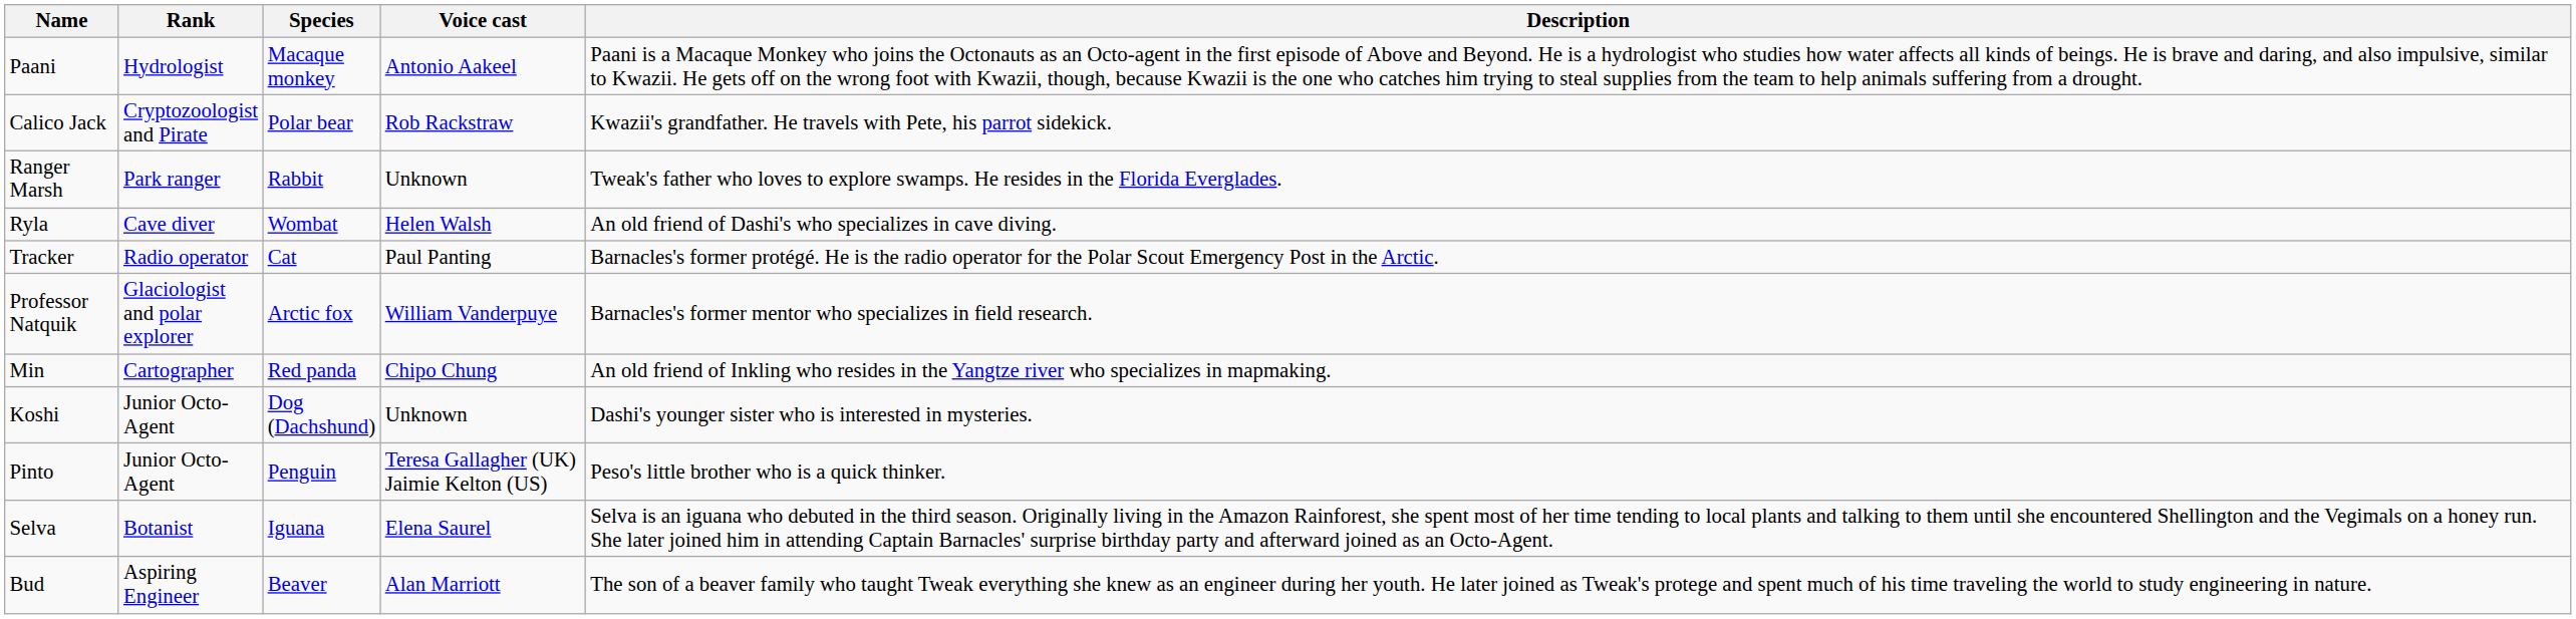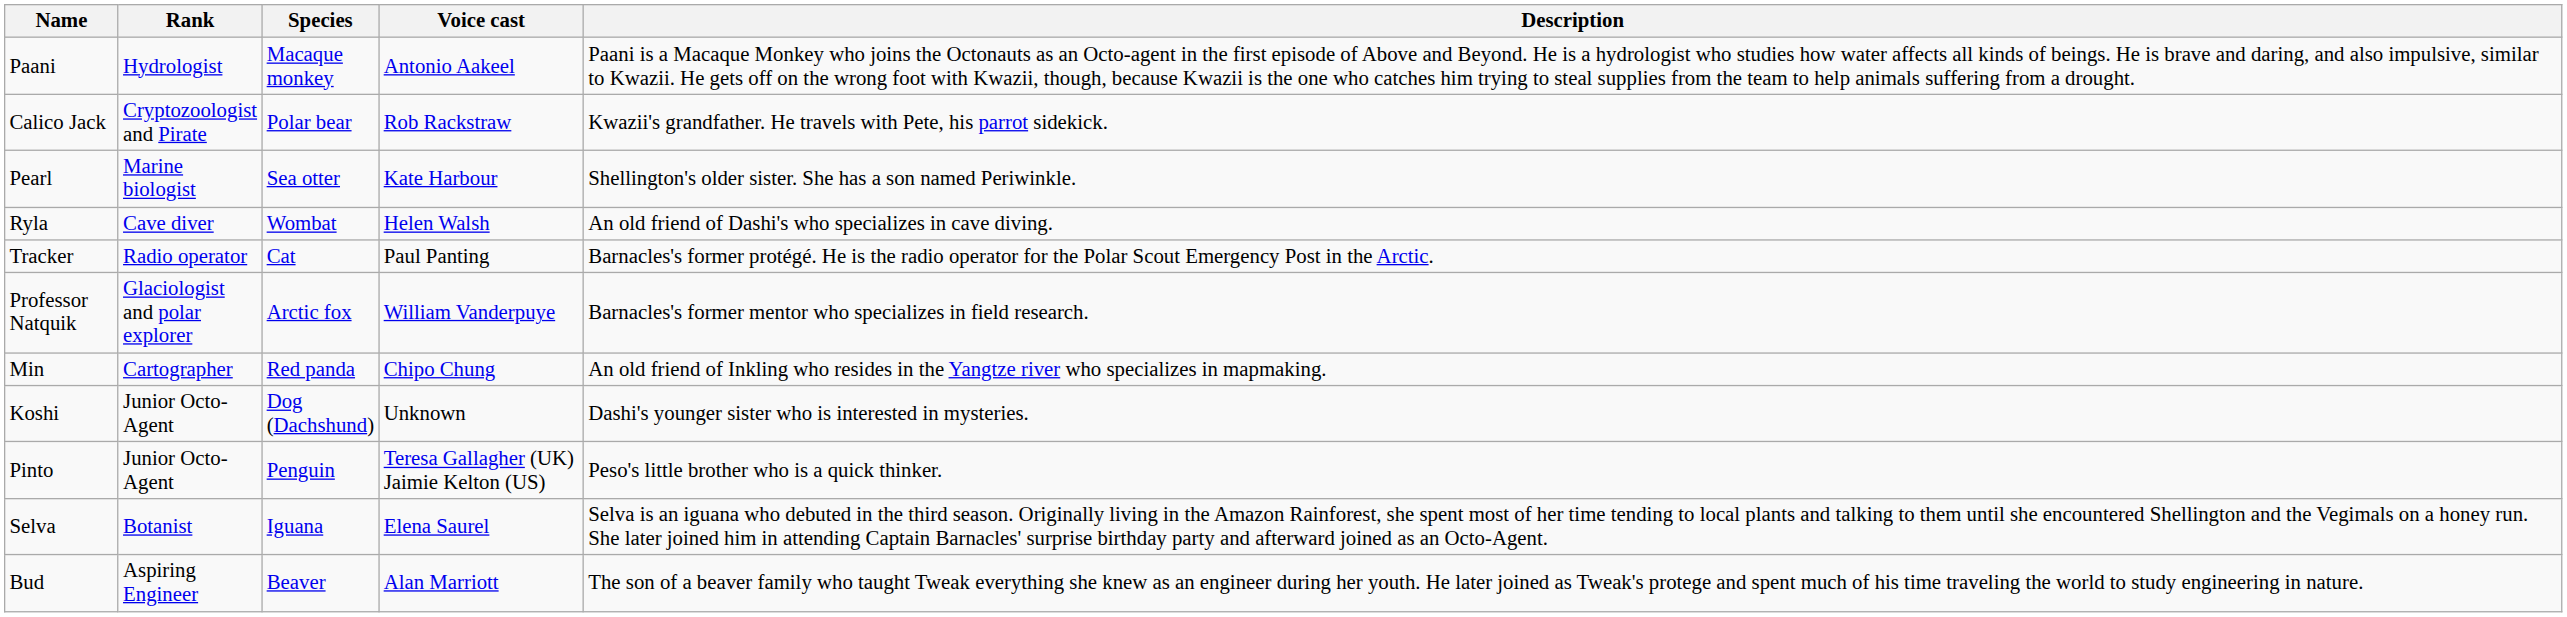- row: Ranger Marsh | Park ranger | Rabbit | Unknown | Tweak's father who loves to explore swamps. He resides in the Florida Everglades.
+ row: Pearl | Marine biologist | Sea otter | Kate Harbour | Shellington's older sister. She has a son named Periwinkle.
